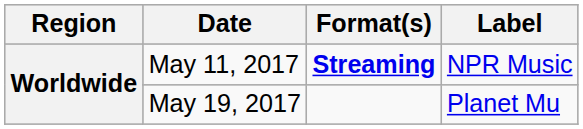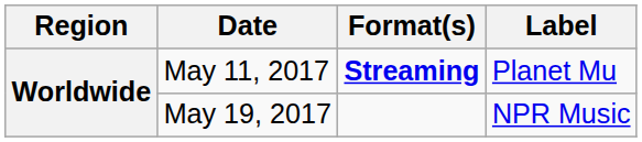May 11, 2017 | Label: NPR Music -> Planet Mu
May 19, 2017 | Label: Planet Mu -> NPR Music
